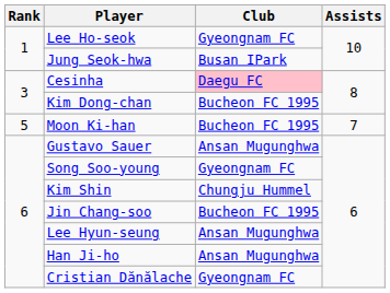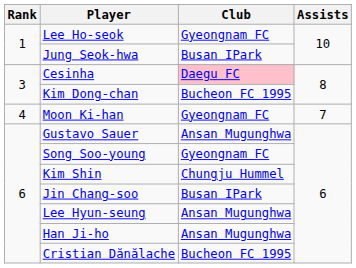Moon Ki-han | Rank: 5 -> 4
Moon Ki-han | Club: Bucheon FC 1995 -> Gyeongnam FC
Jin Chang-soo | Club: Bucheon FC 1995 -> Busan IPark
Cristian Dănălache | Club: Gyeongnam FC -> Bucheon FC 1995
